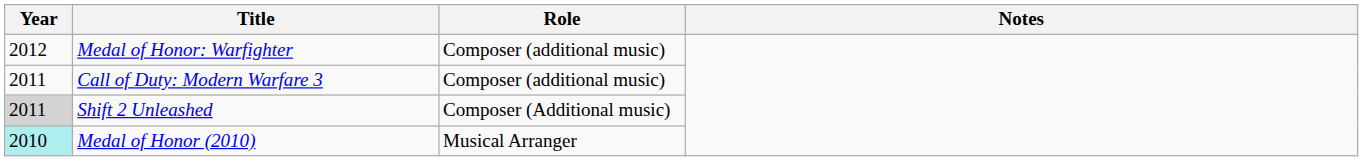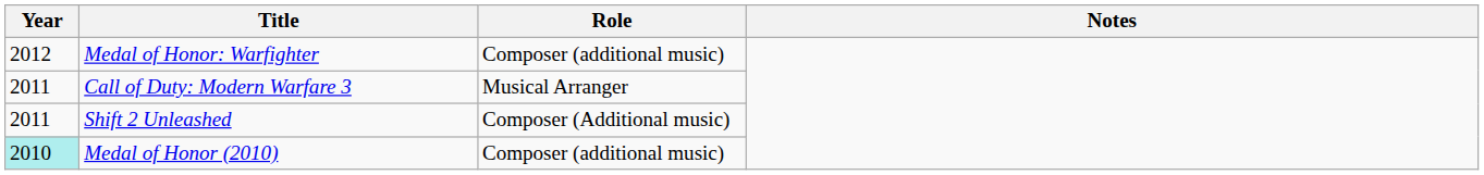Call of Duty: Modern Warfare 3 | Role: Composer (additional music) -> Musical Arranger
Shift 2 Unleashed | Year: lightgrey background -> no background
Medal of Honor (2010) | Role: Musical Arranger -> Composer (additional music)
